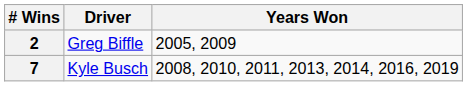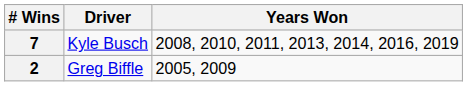rows swapped: 7 <-> 2
